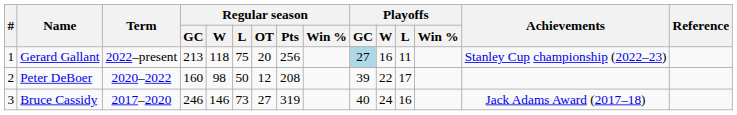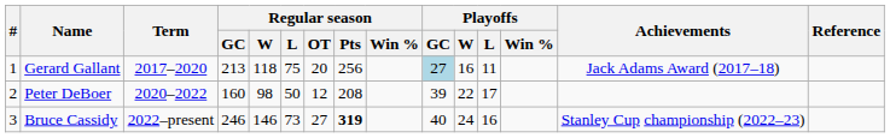Gerard Gallant | Term: 2022–present -> 2017–2020
Gerard Gallant | Achievements: Stanley Cup championship (2022–23) -> Jack Adams Award (2017–18)
Bruce Cassidy | Term: 2017–2020 -> 2022–present
Bruce Cassidy | Regular season / Pts: normal -> bold
Bruce Cassidy | Achievements: Jack Adams Award (2017–18) -> Stanley Cup championship (2022–23)
